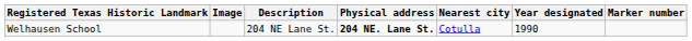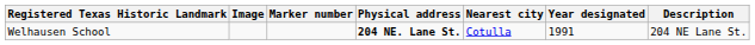columns swapped: Marker number <-> Description
Welhausen School | Year designated: 1990 -> 1991
